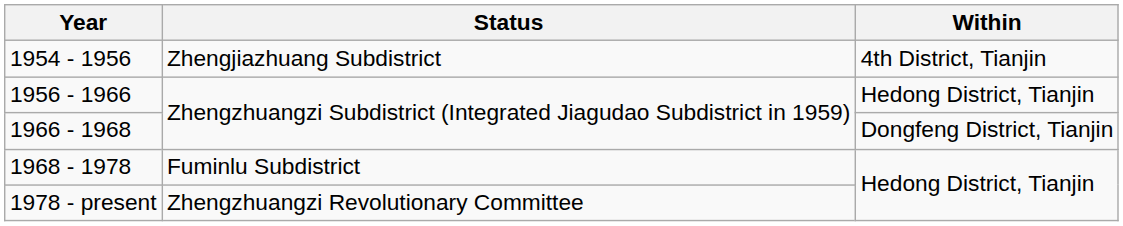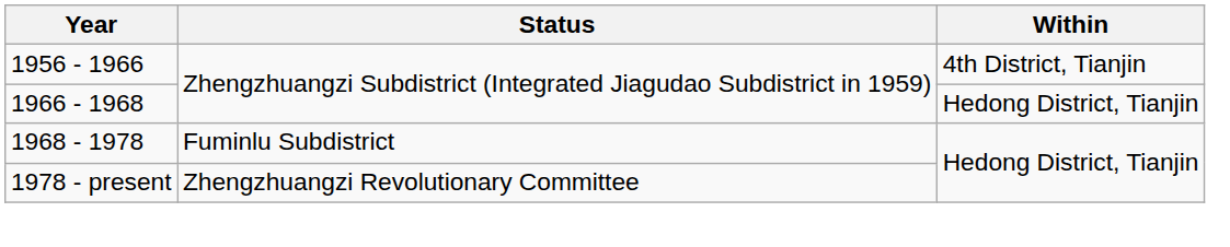- row: 1954 - 1956 | Zhengjiazhuang Subdistrict | 4th District, Tianjin
1956 - 1966 | Within: Hedong District, Tianjin -> 4th District, Tianjin
1966 - 1968 | Within: Dongfeng District, Tianjin -> Hedong District, Tianjin
